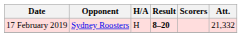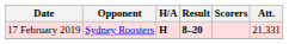17 February 2019 | H/A: normal -> bold
17 February 2019 | Att.: 21,332 -> 21,331
